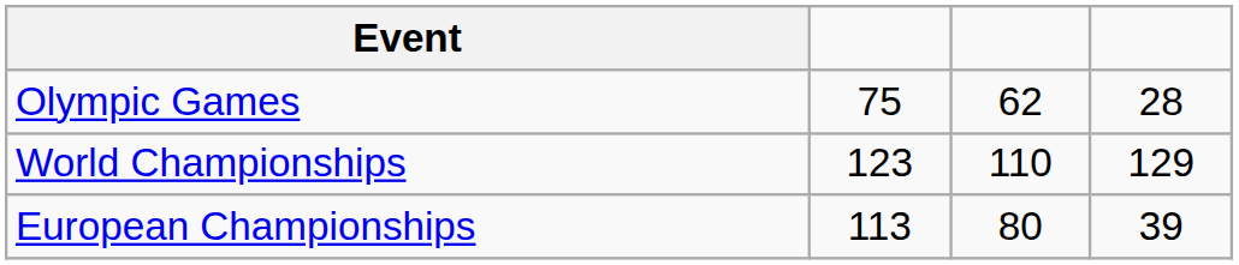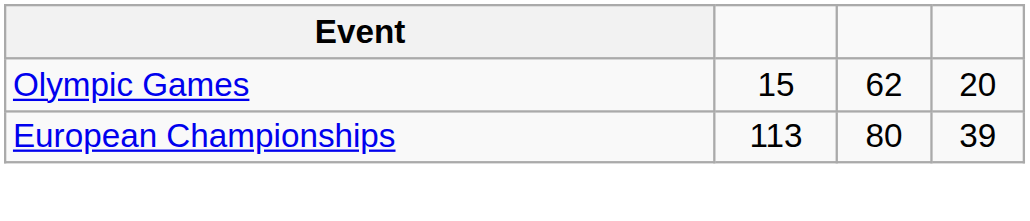Olympic Games | column 2: 75 -> 15
Olympic Games | column 4: 28 -> 20
- row: World Championships | 123 | 110 | 129
